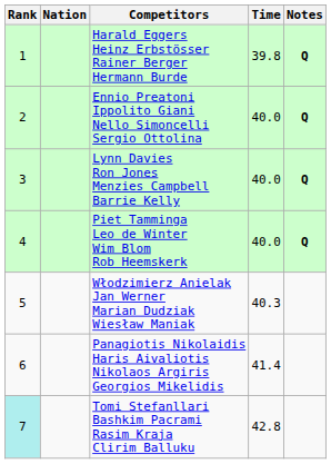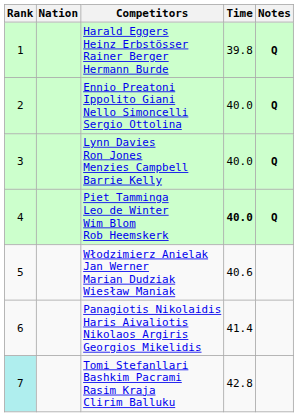Piet Tamminga Leo de Winter Wim Blom Rob Heemskerk | Time: normal -> bold
Włodzimierz Anielak Jan Werner Marian Dudziak Wiesław Maniak | Time: 40.3 -> 40.6
